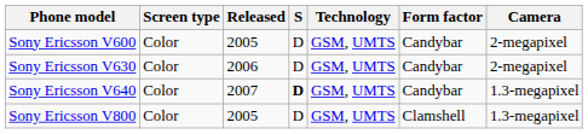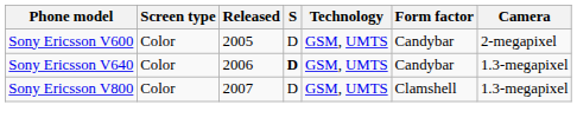- row: Sony Ericsson V630 | Color | 2006 | D | GSM, UMTS | Candybar | 2-megapixel
Sony Ericsson V640 | Released: 2007 -> 2006
Sony Ericsson V800 | Released: 2005 -> 2007
